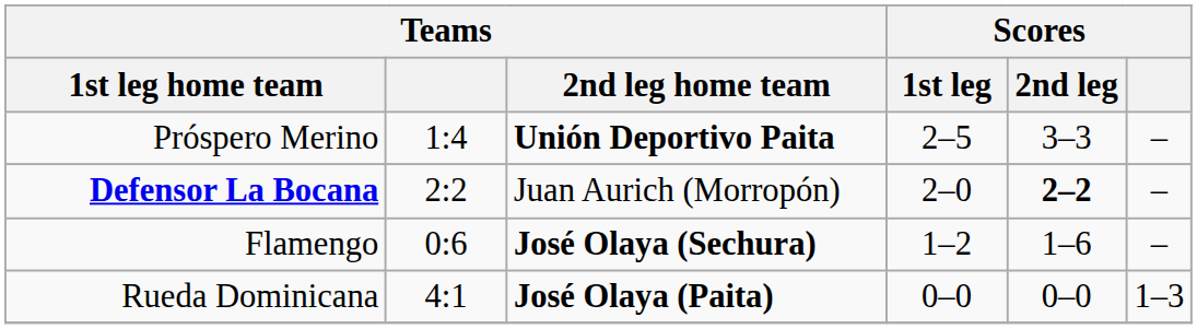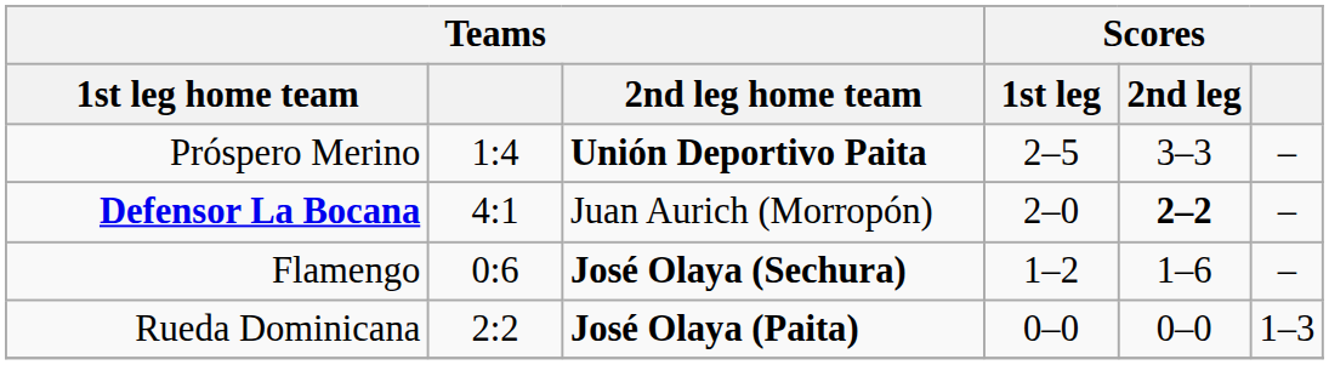Defensor La Bocana | Teams: 2:2 -> 4:1
Rueda Dominicana | Teams: 4:1 -> 2:2
